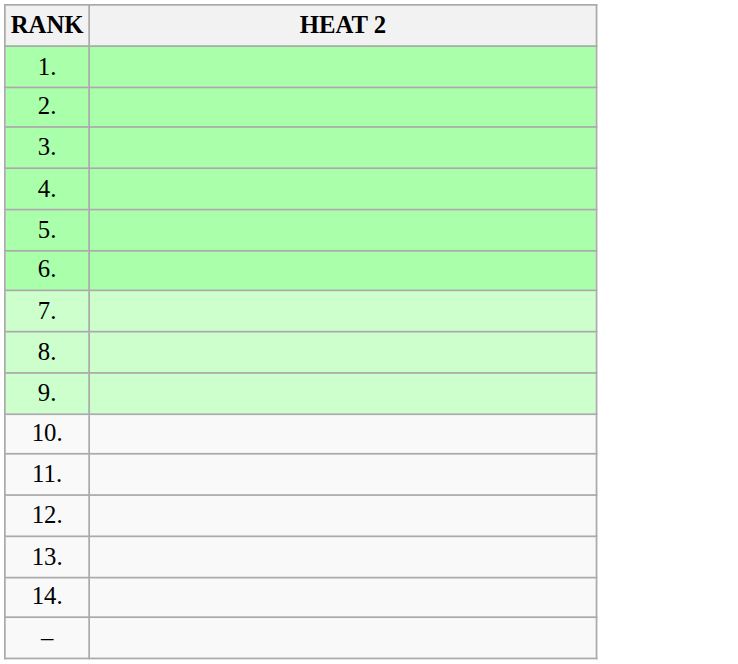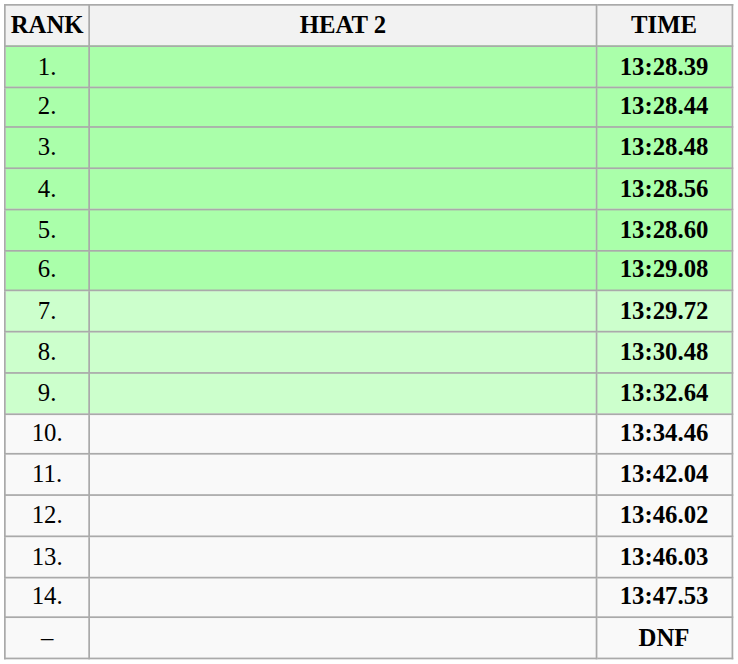+ column: TIME | 13:28.39 | 13:28.44 | 13:28.48 | 13:28.56 | 13:28.60 | 13:29.08 | 13:29.72 | 13:30.48 | 13:32.64 | 13:34.46 | 13:42.04 | 13:46.02 | 13:46.03 | 13:47.53 | DNF
